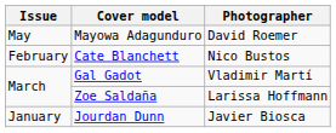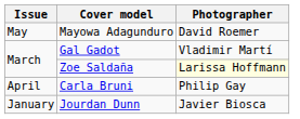- row: February | Cate Blanchett | Nico Bustos
Zoe Saldaña | Photographer: no background -> lightyellow background
+ row: April | Carla Bruni | Philip Gay
